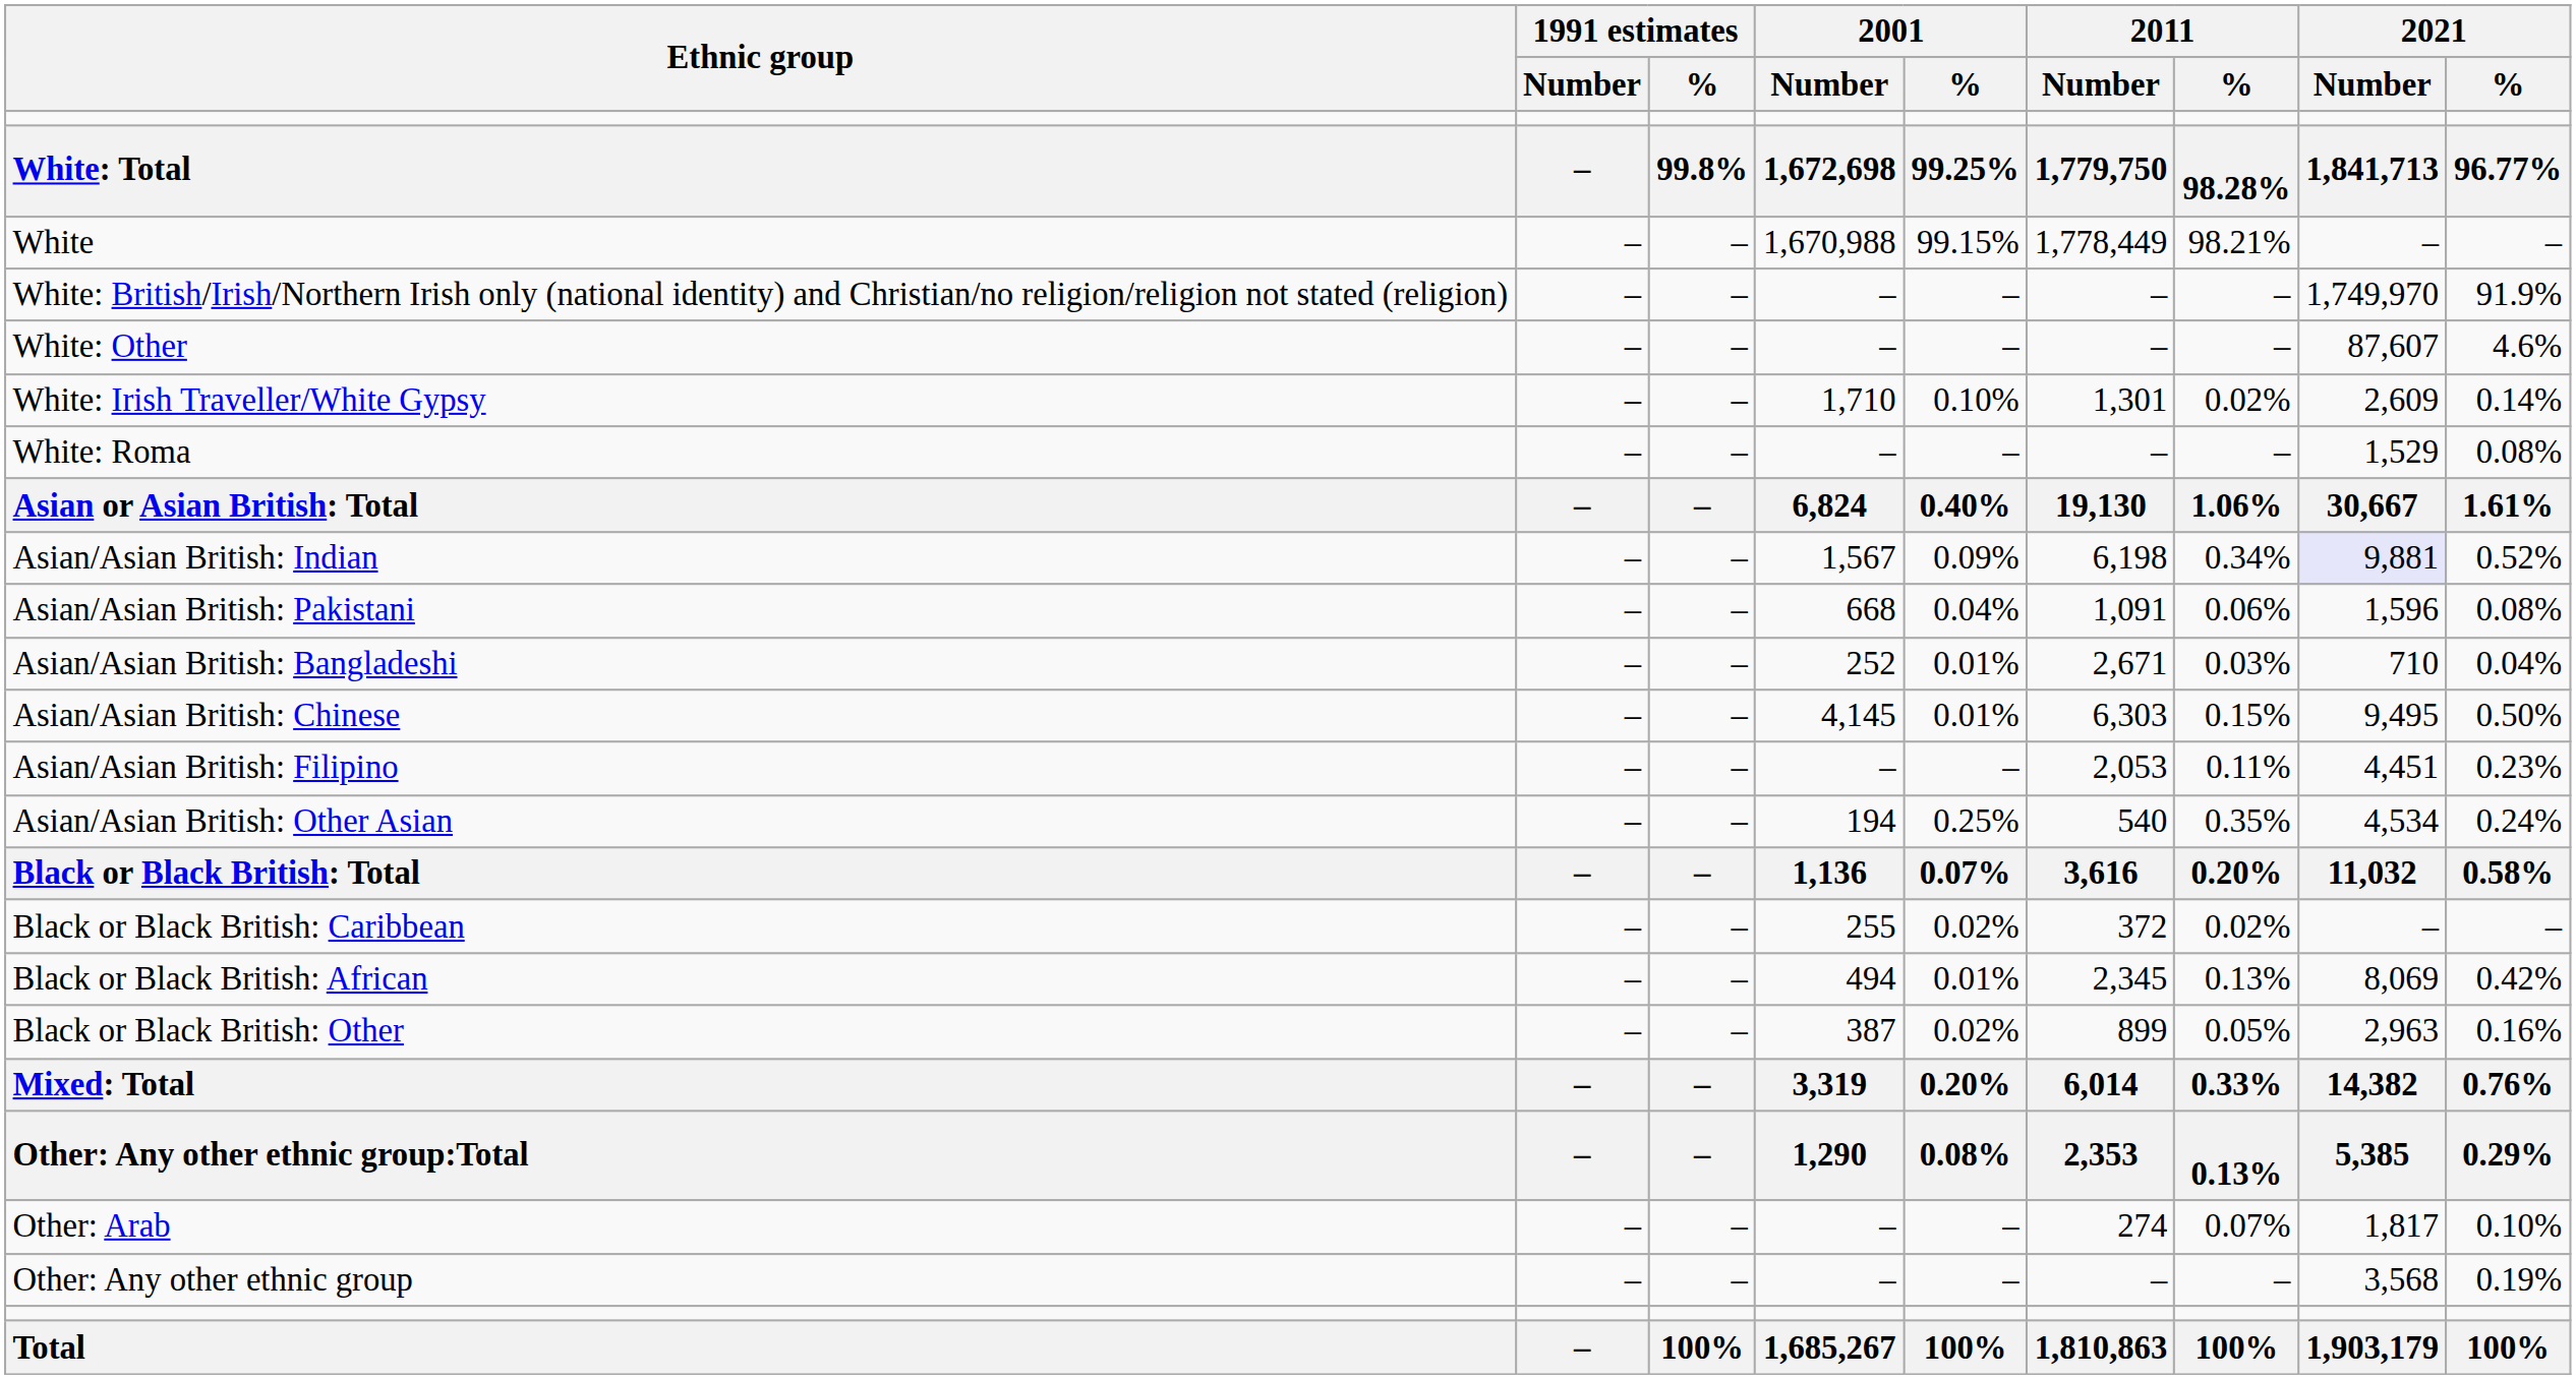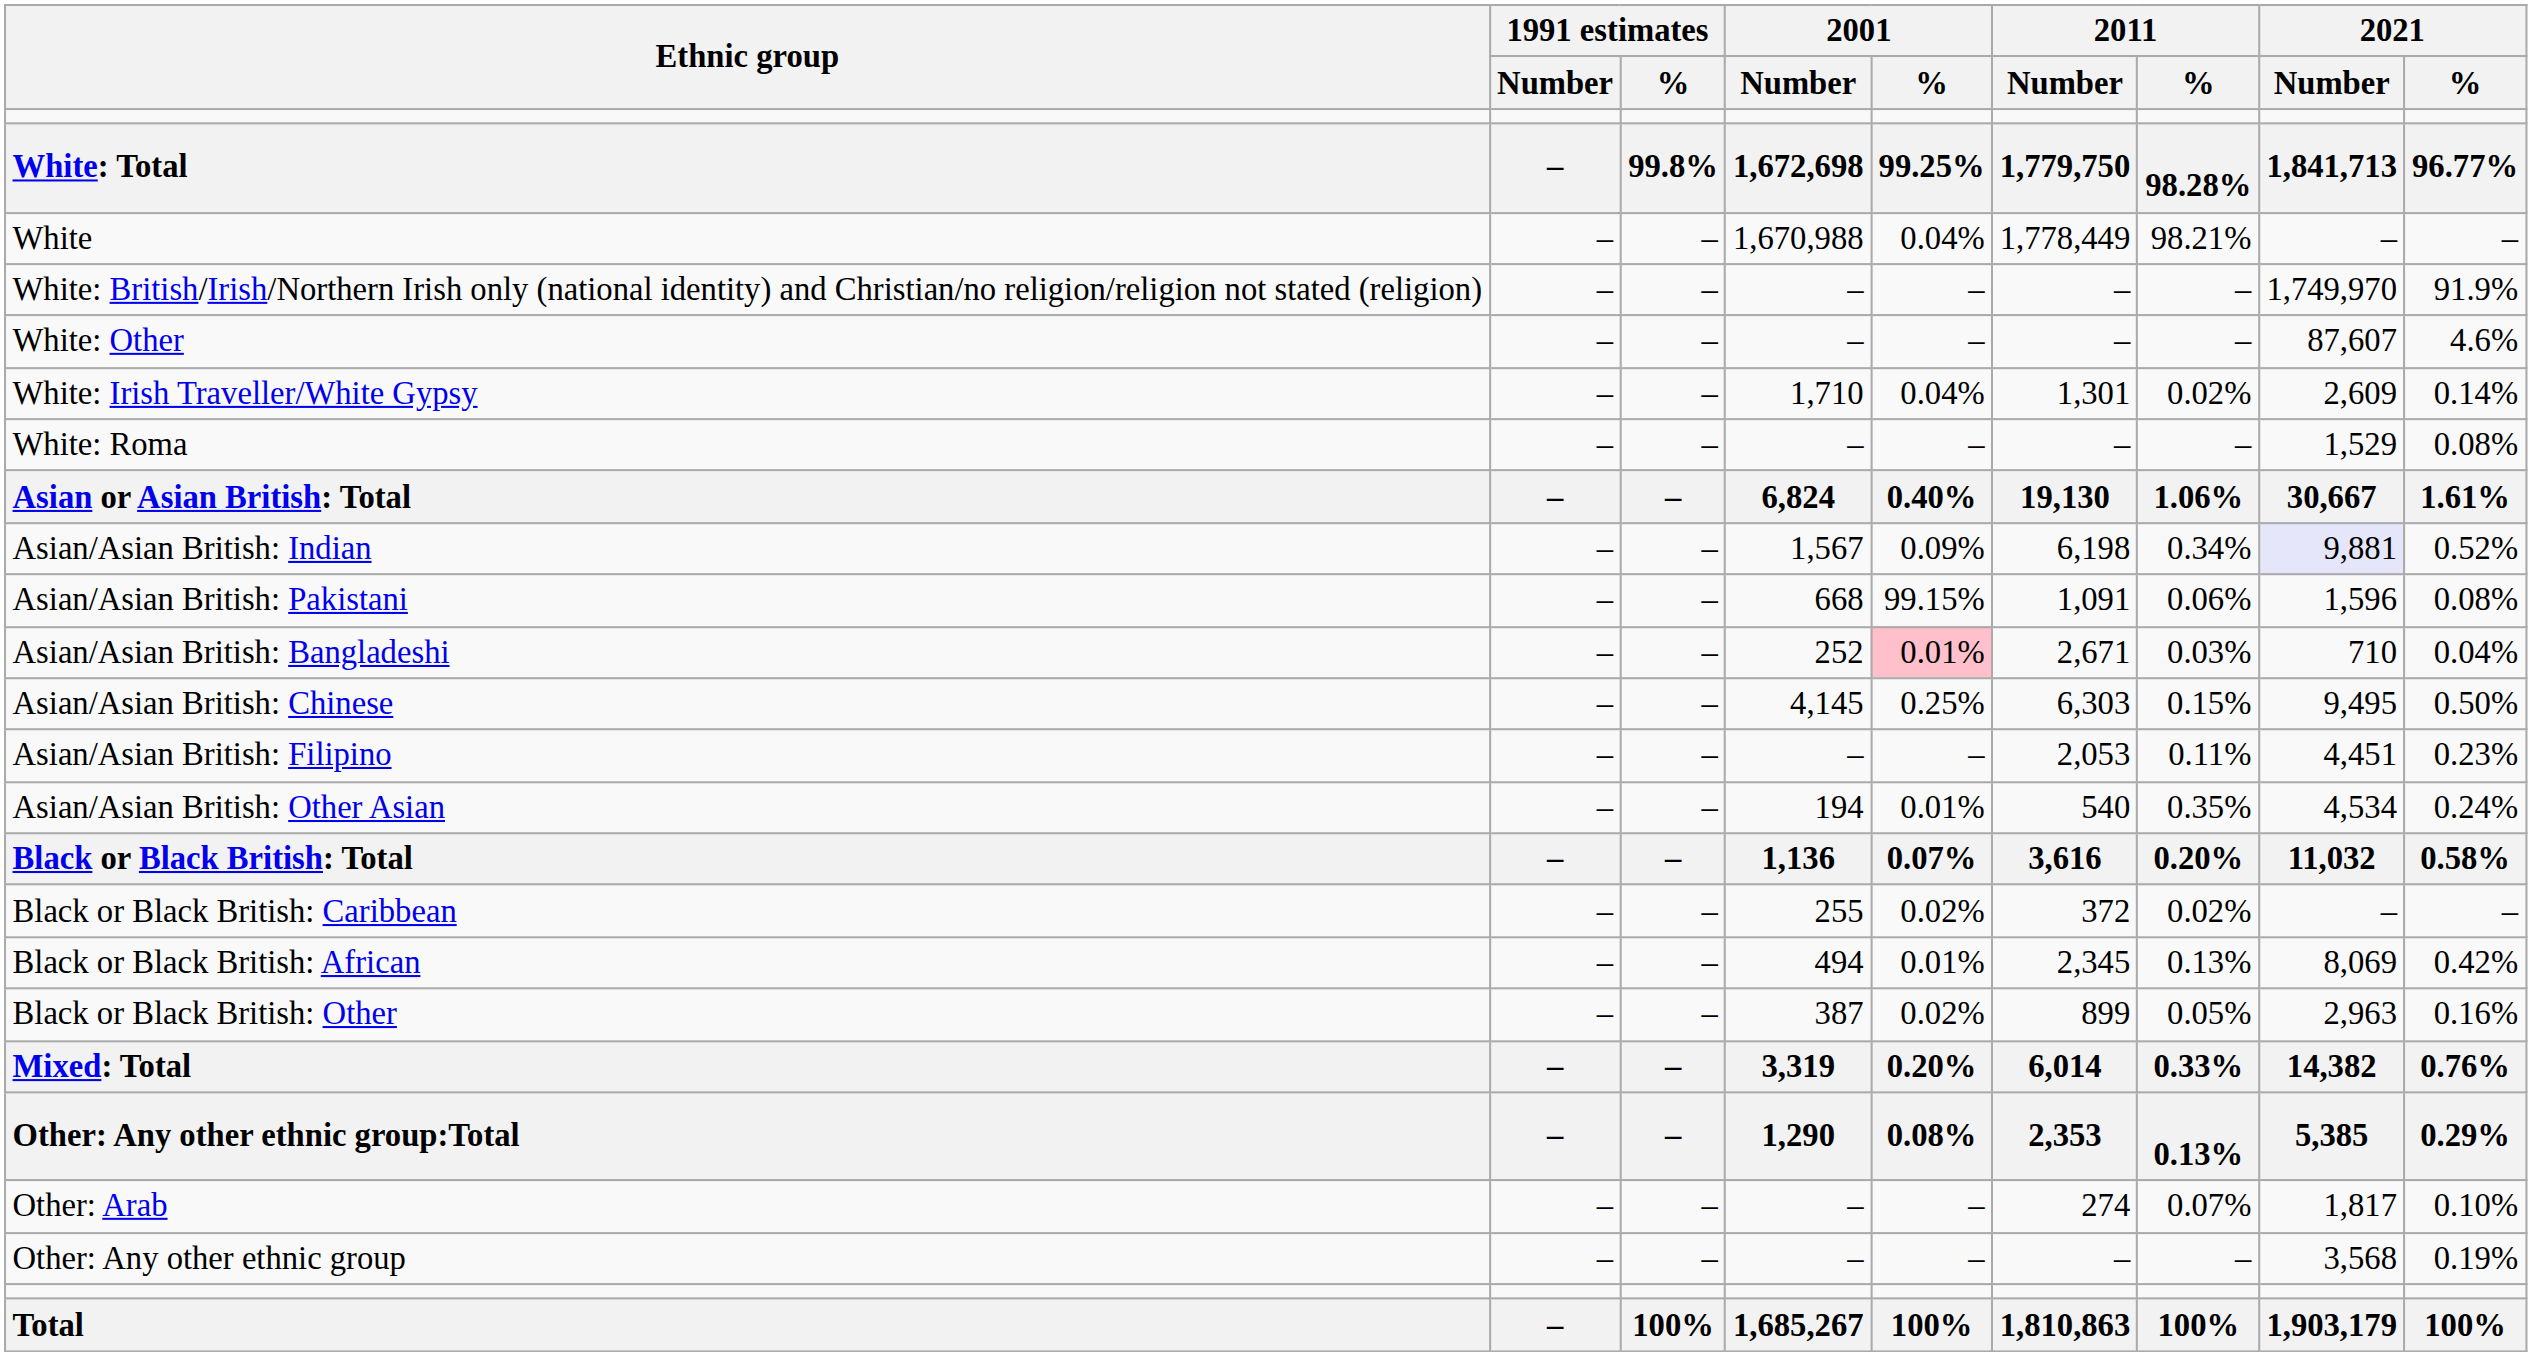White | 2001 / %: 99.15% -> 0.04%
White: Irish Traveller/White Gypsy | 2001 / %: 0.10% -> 0.04%
Asian/Asian British: Pakistani | 2001 / %: 0.04% -> 99.15%
Asian/Asian British: Bangladeshi | 2001 / %: no background -> pink background
Asian/Asian British: Chinese | 2001 / %: 0.01% -> 0.25%
Asian/Asian British: Other Asian | 2001 / %: 0.25% -> 0.01%
